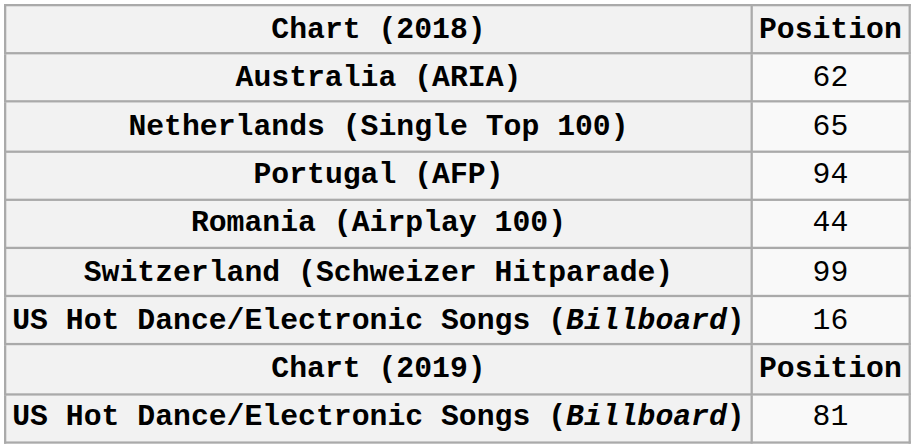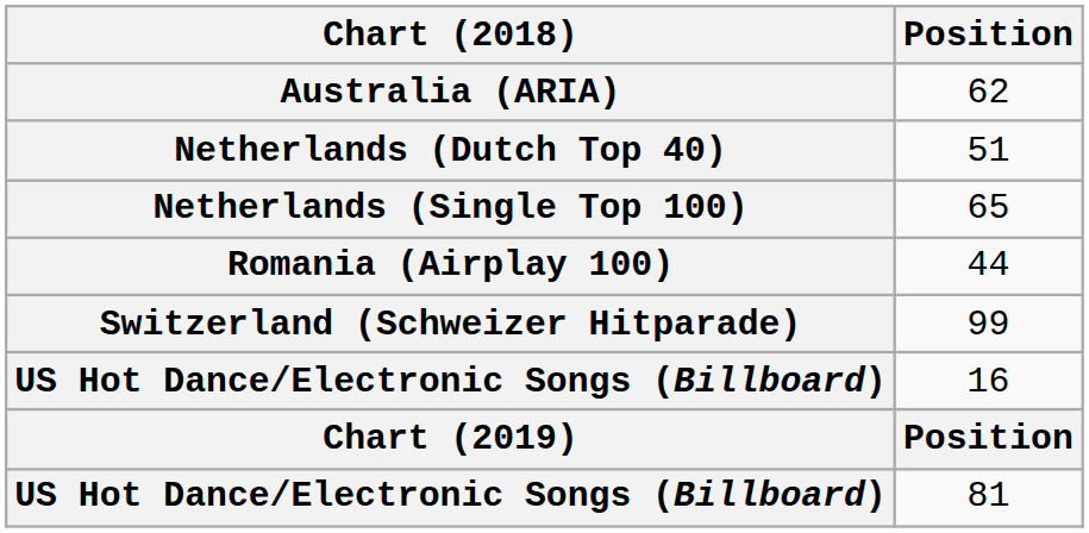+ row: Netherlands (Dutch Top 40) | 51
- row: Portugal (AFP) | 94
